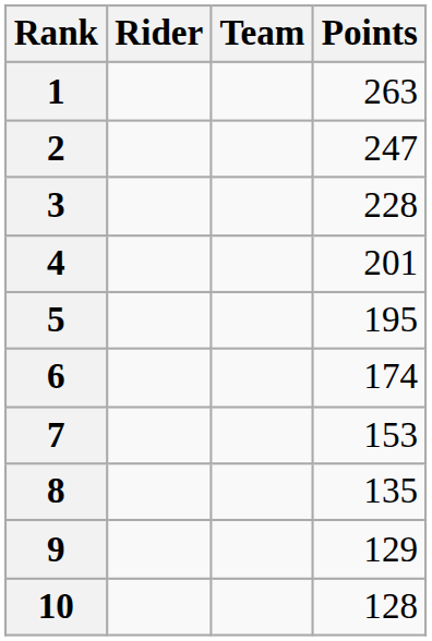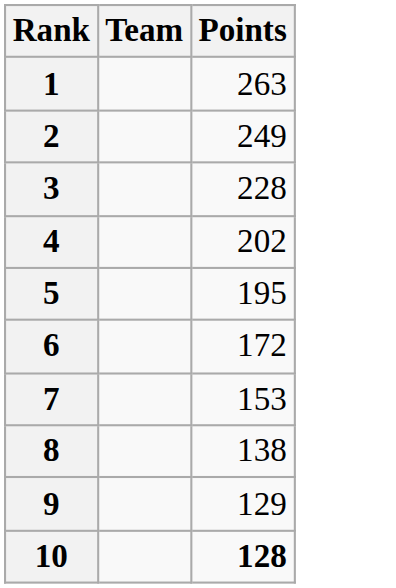- column: Rider
2 | Points: 247 -> 249
4 | Points: 201 -> 202
6 | Points: 174 -> 172
8 | Points: 135 -> 138
10 | Points: normal -> bold
